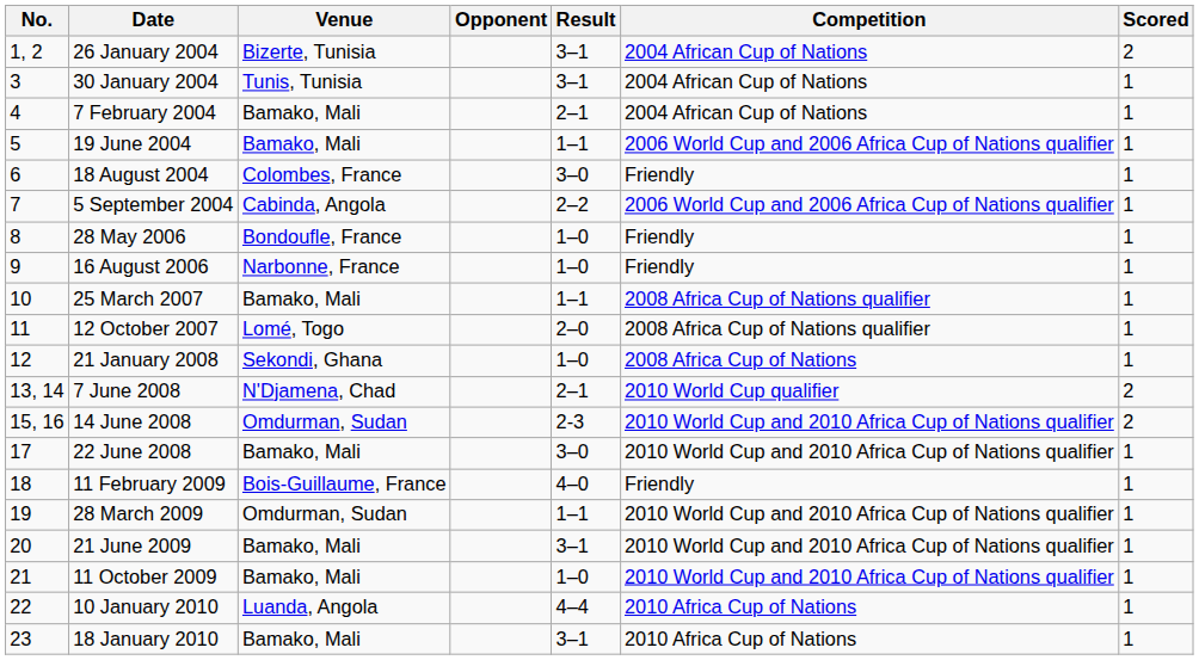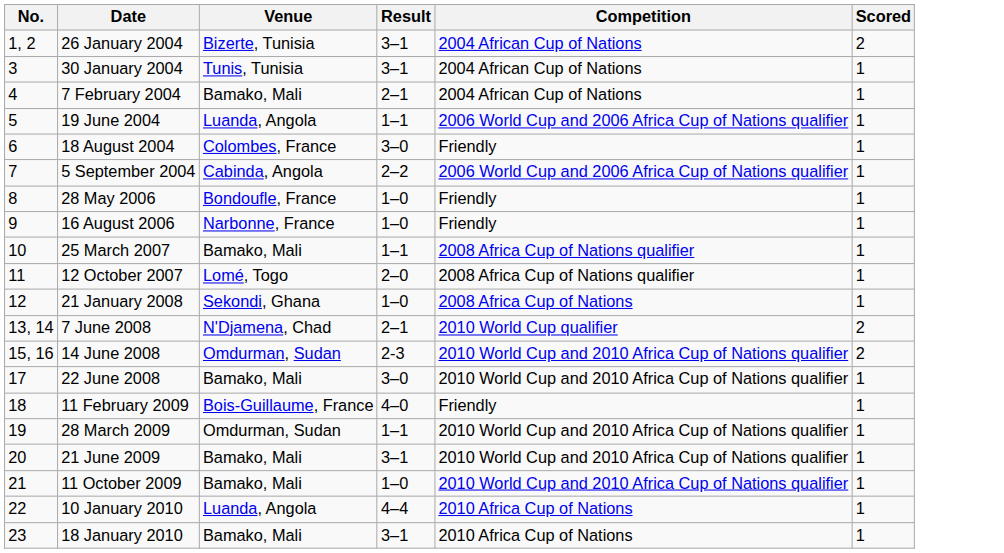- column: Opponent
19 June 2004 | Venue: Bamako, Mali -> Luanda, Angola
